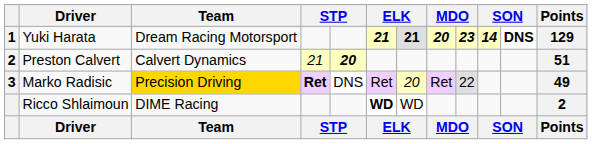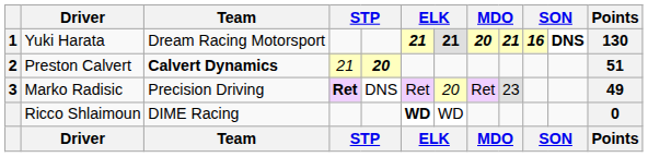Yuki Harata | column 9: 23 -> 21
Yuki Harata | column 10: 14 -> 16
Yuki Harata | Points: 129 -> 130
Preston Calvert | Team: normal -> bold
Marko Radisic | Team: gold background -> no background
Marko Radisic | column 9: 22 -> 23
Ricco Shlaimoun | Points: 2 -> 0
